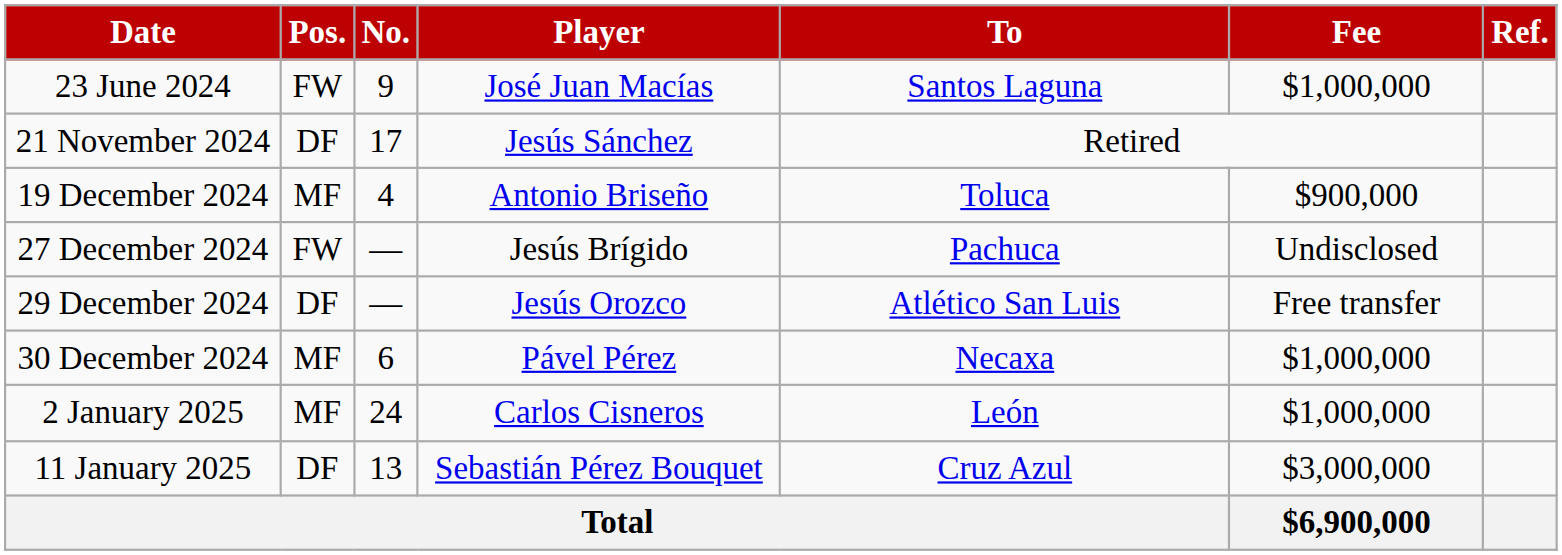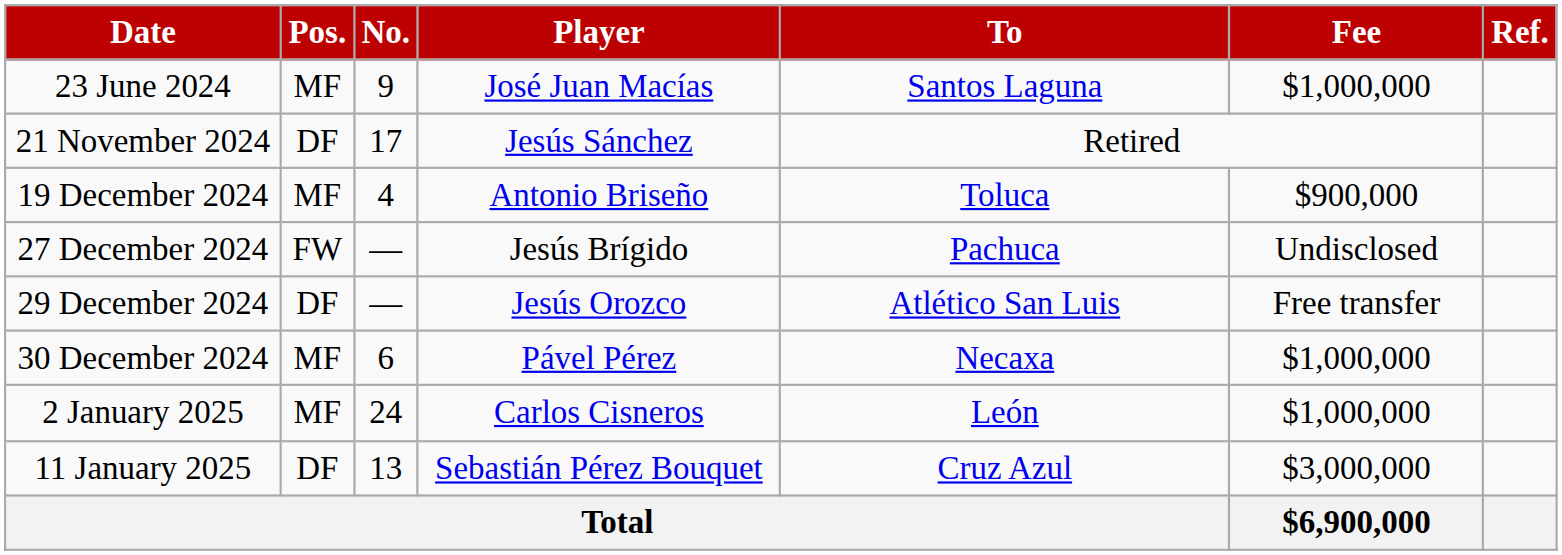23 June 2024 | Pos.: FW -> MF
